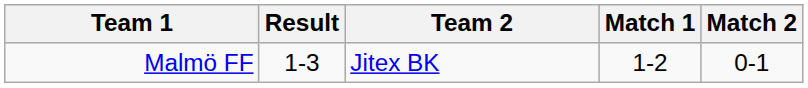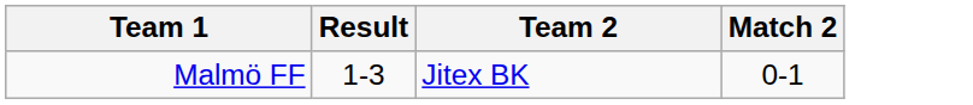- column: Match 1 | 1-2
